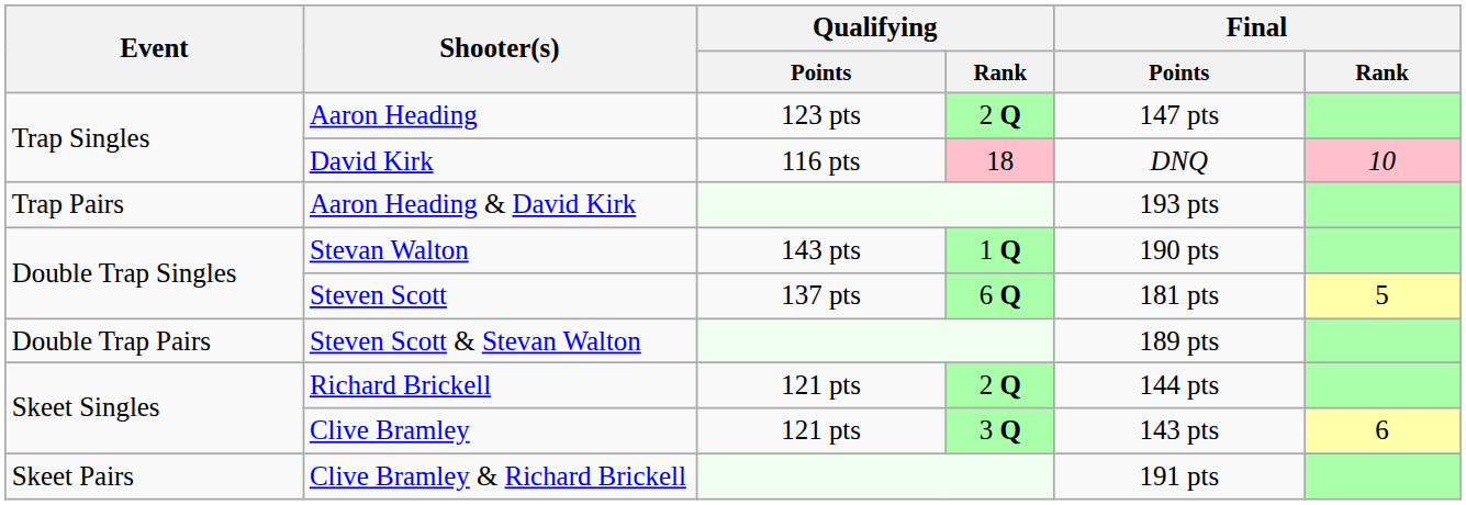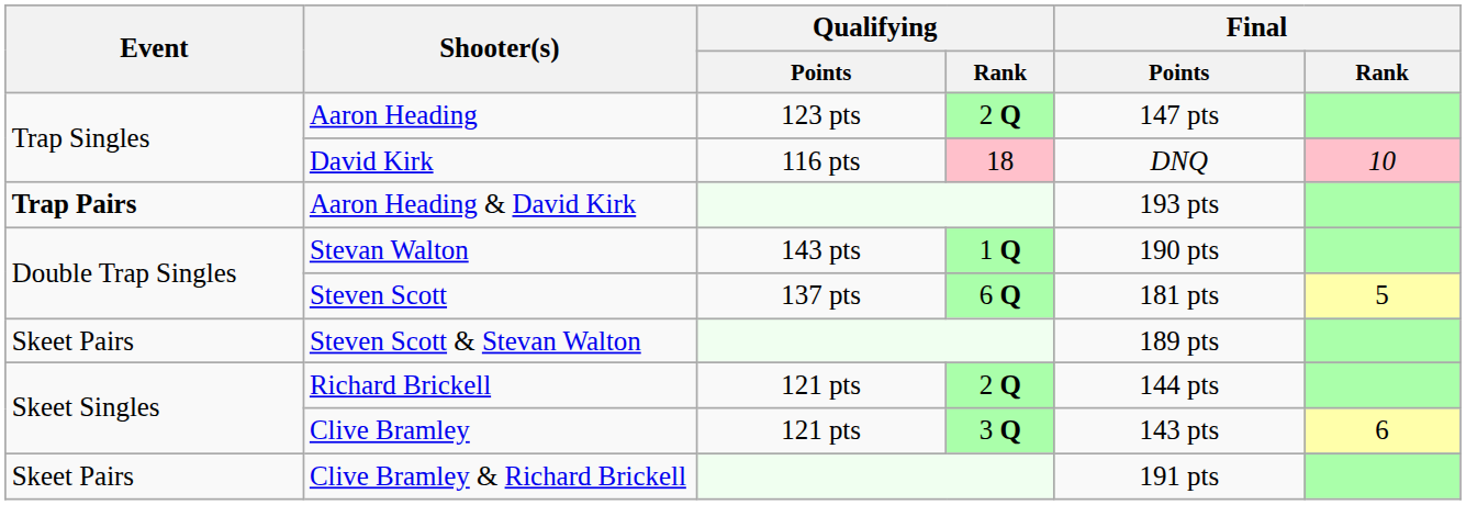Aaron Heading & David Kirk | Event: normal -> bold
Steven Scott & Stevan Walton | Event: Double Trap Pairs -> Skeet Pairs
